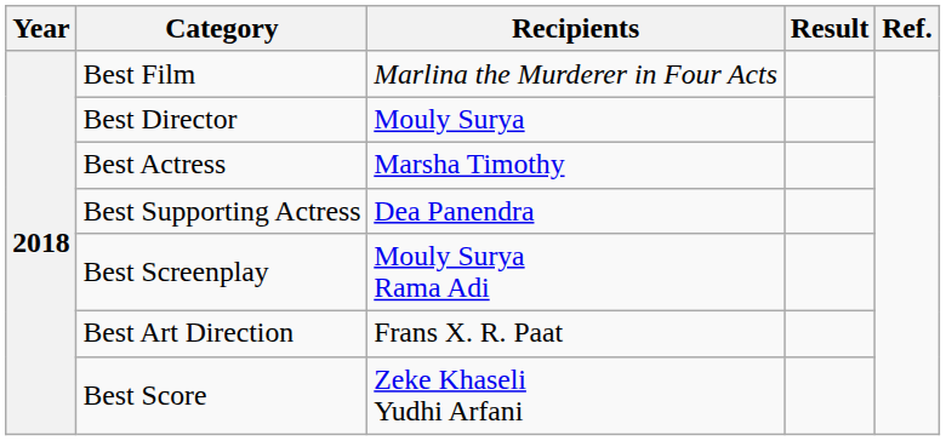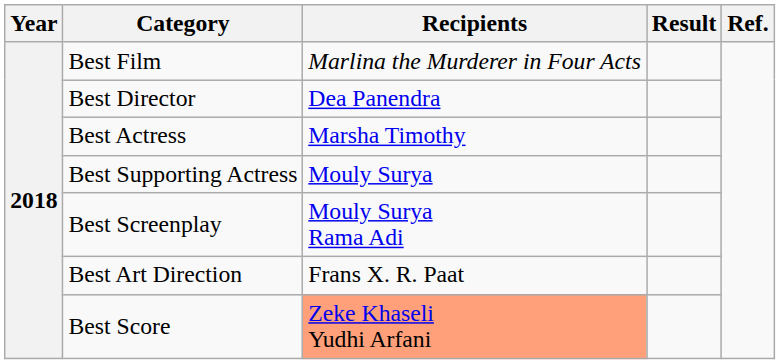Best Director | Recipients: Mouly Surya -> Dea Panendra
Best Supporting Actress | Recipients: Dea Panendra -> Mouly Surya
Best Score | Recipients: no background -> lightsalmon background
